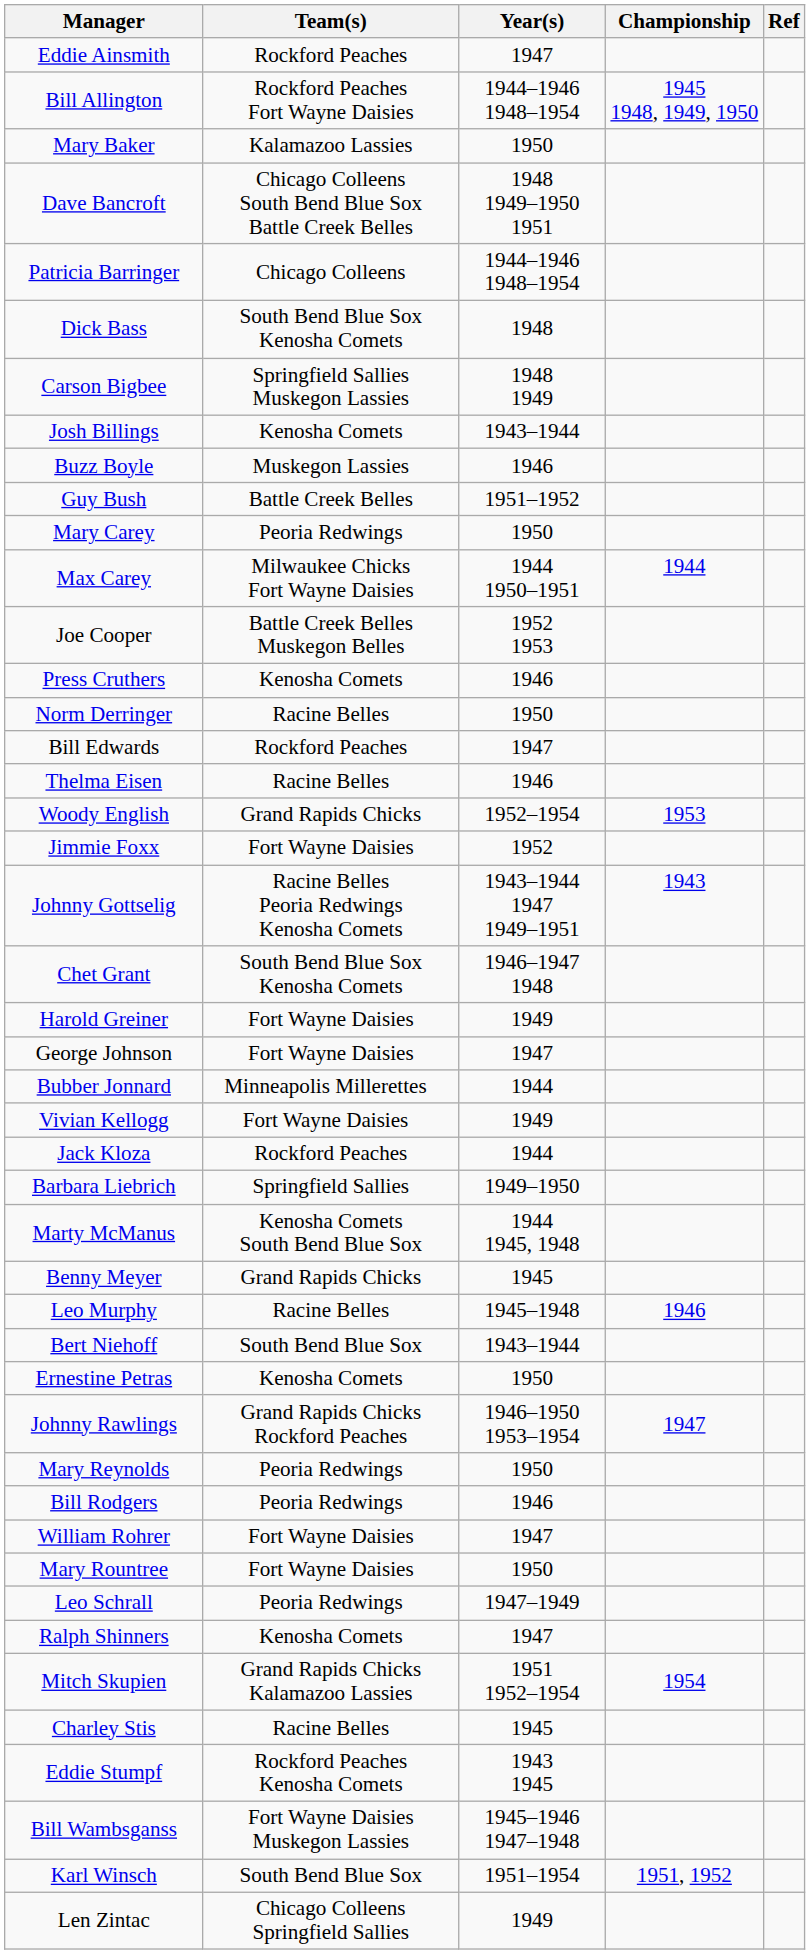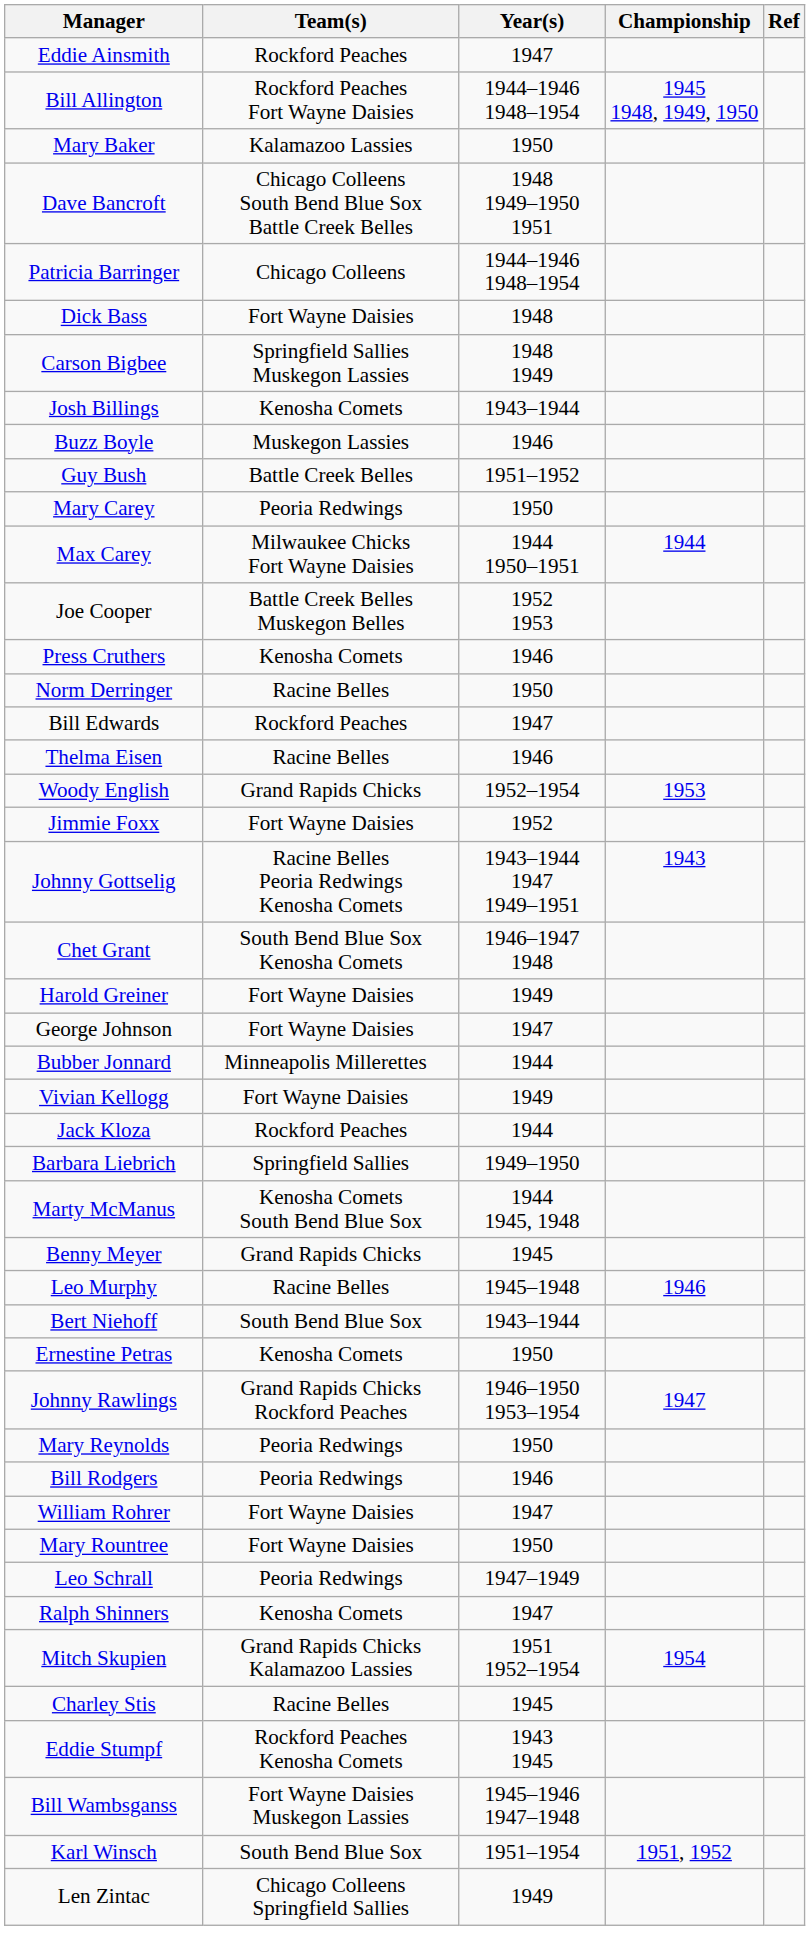Dick Bass | Team(s): South Bend Blue Sox Kenosha Comets -> Fort Wayne Daisies
